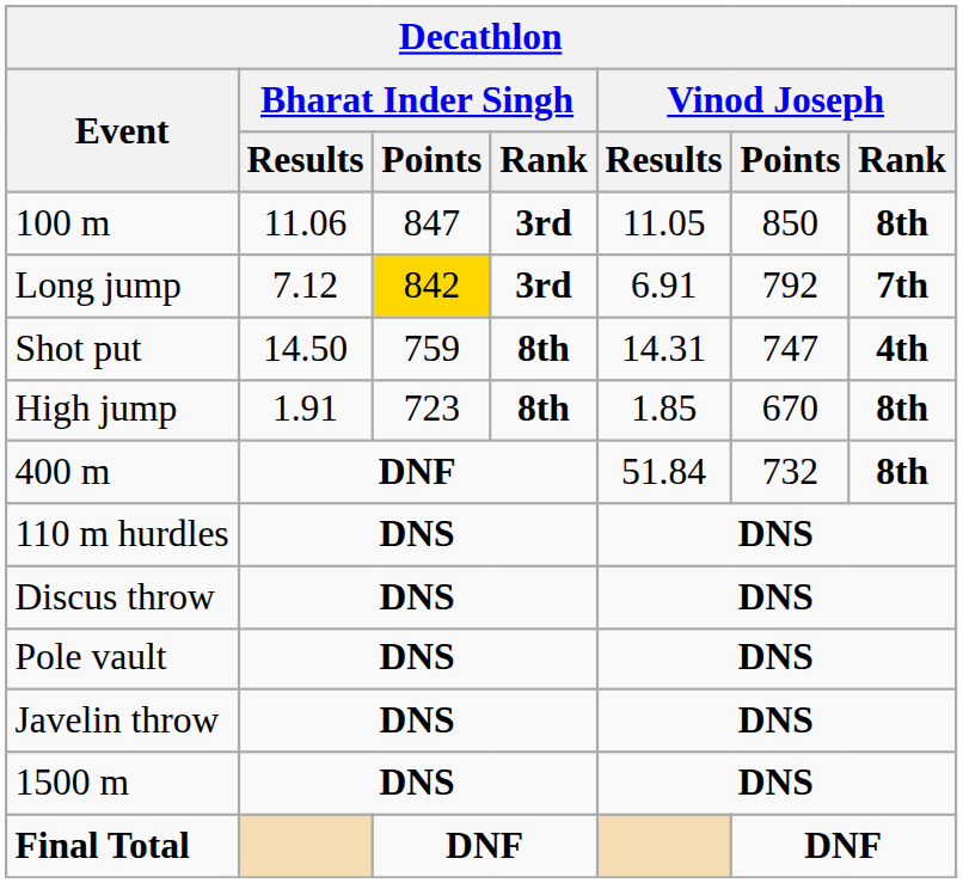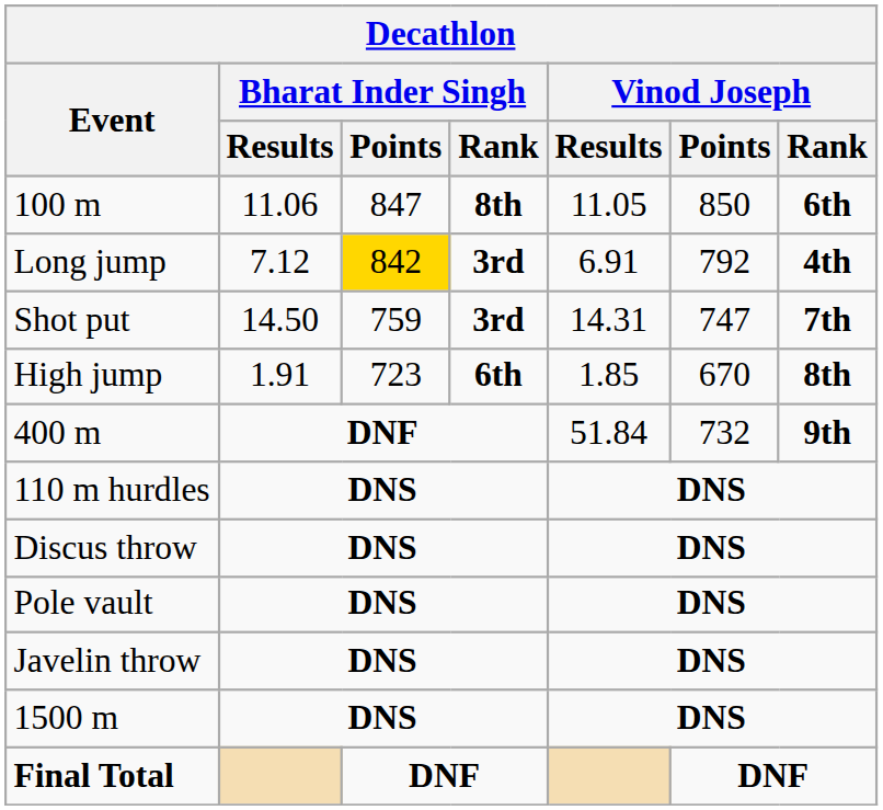100 m | Bharat Inder Singh / Rank: 3rd -> 8th
100 m | Vinod Joseph / Rank: 8th -> 6th
Long jump | Vinod Joseph / Rank: 7th -> 4th
Shot put | Bharat Inder Singh / Rank: 8th -> 3rd
Shot put | Vinod Joseph / Rank: 4th -> 7th
High jump | Bharat Inder Singh / Rank: 8th -> 6th
400 m | Vinod Joseph / Rank: 8th -> 9th
